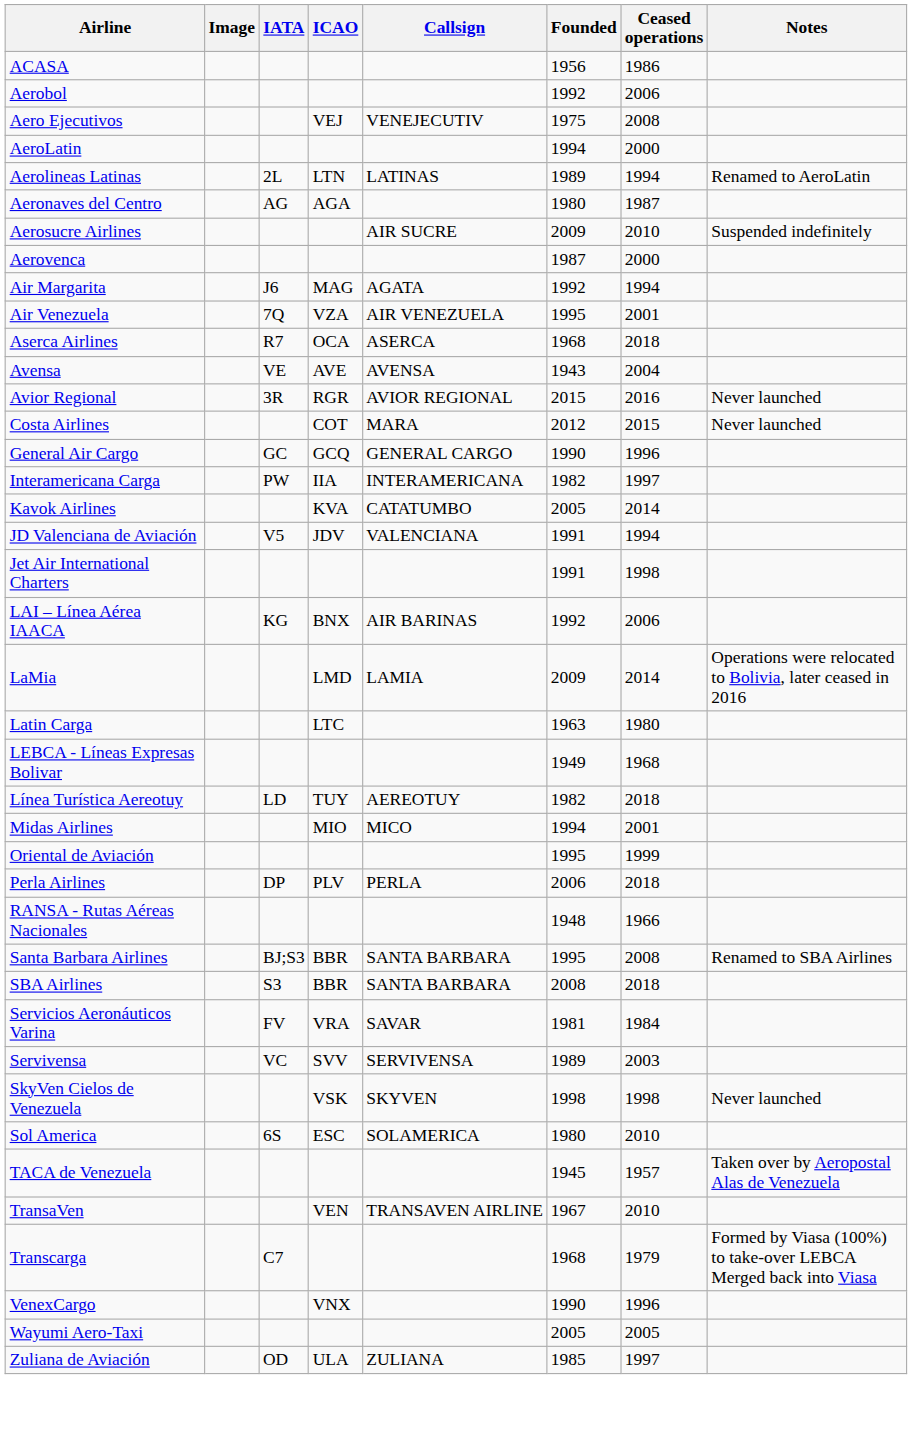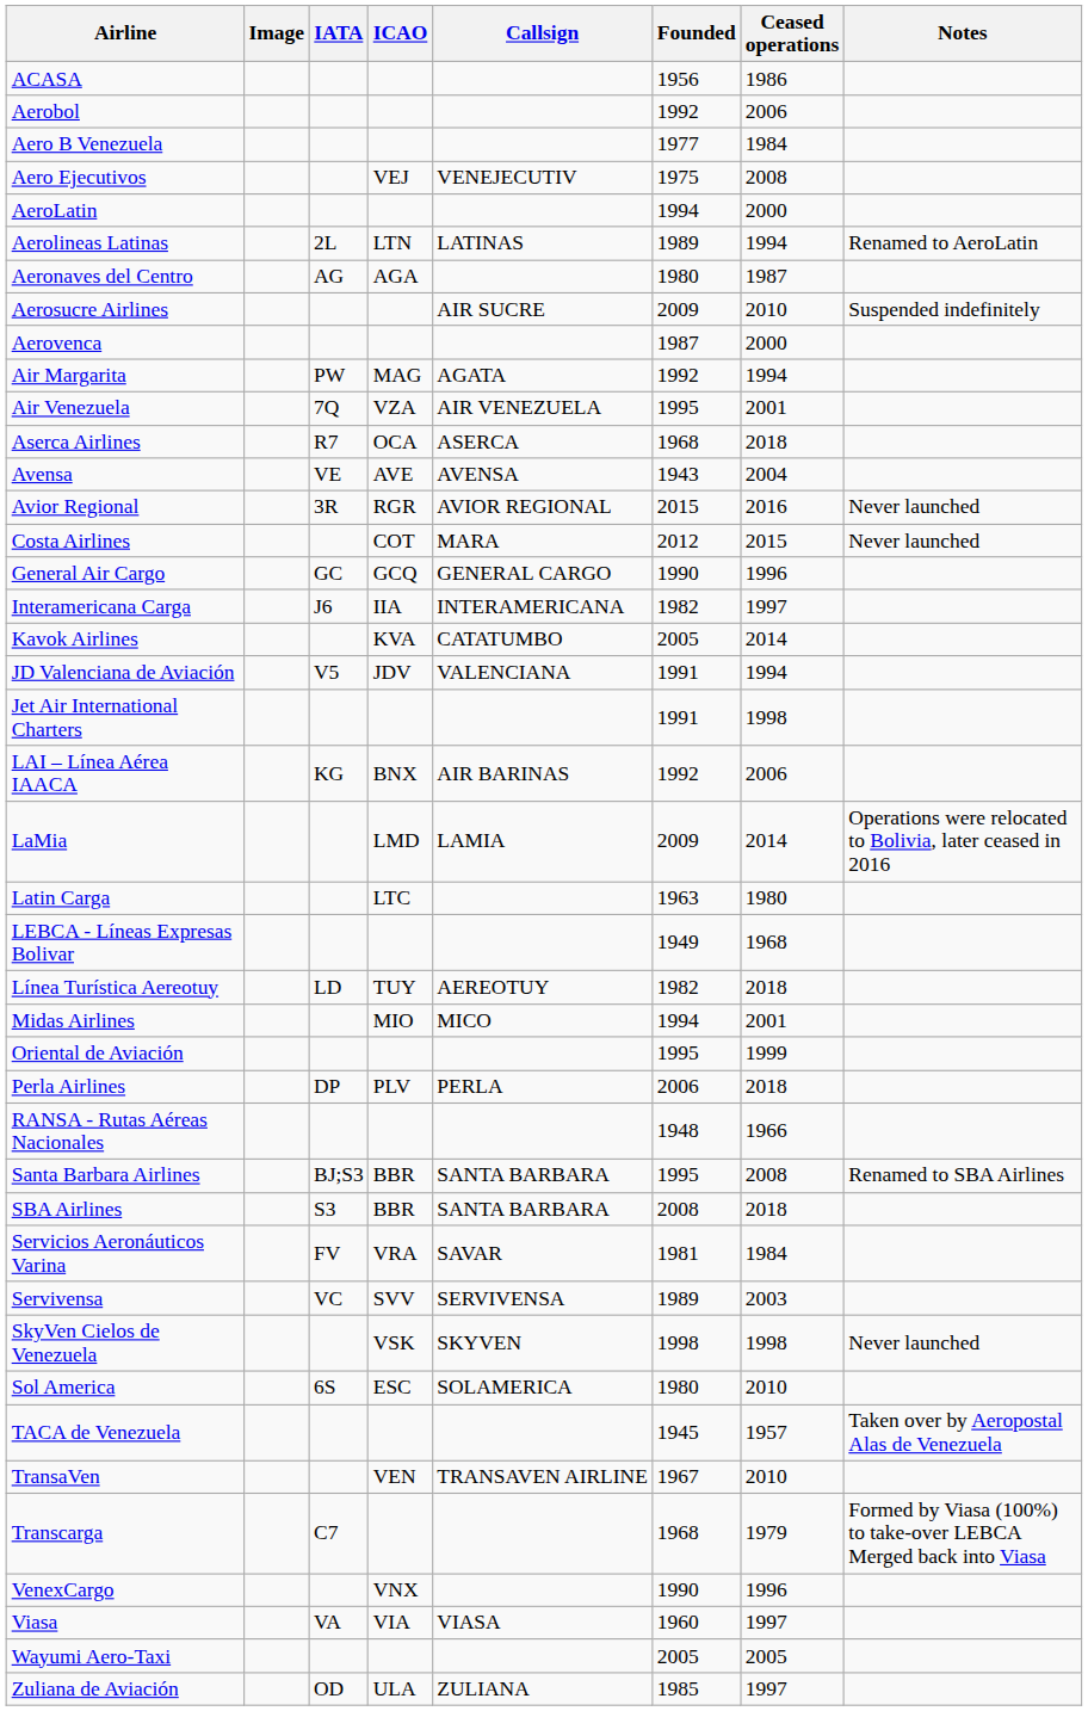+ row: Aero B Venezuela | 1977 | 1984
Air Margarita | IATA: J6 -> PW
Interamericana Carga | IATA: PW -> J6
+ row: Viasa | VA | VIA | VIASA | 1960 | 1997
